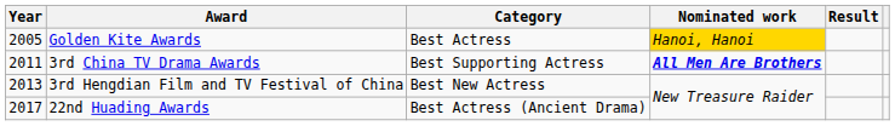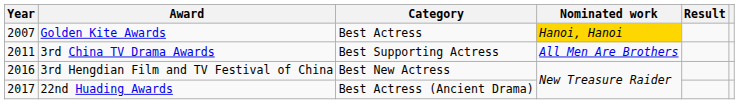Golden Kite Awards | Year: 2005 -> 2007
3rd China TV Drama Awards | Nominated work: bold -> normal
3rd Hengdian Film and TV Festival of China | Year: 2013 -> 2016
